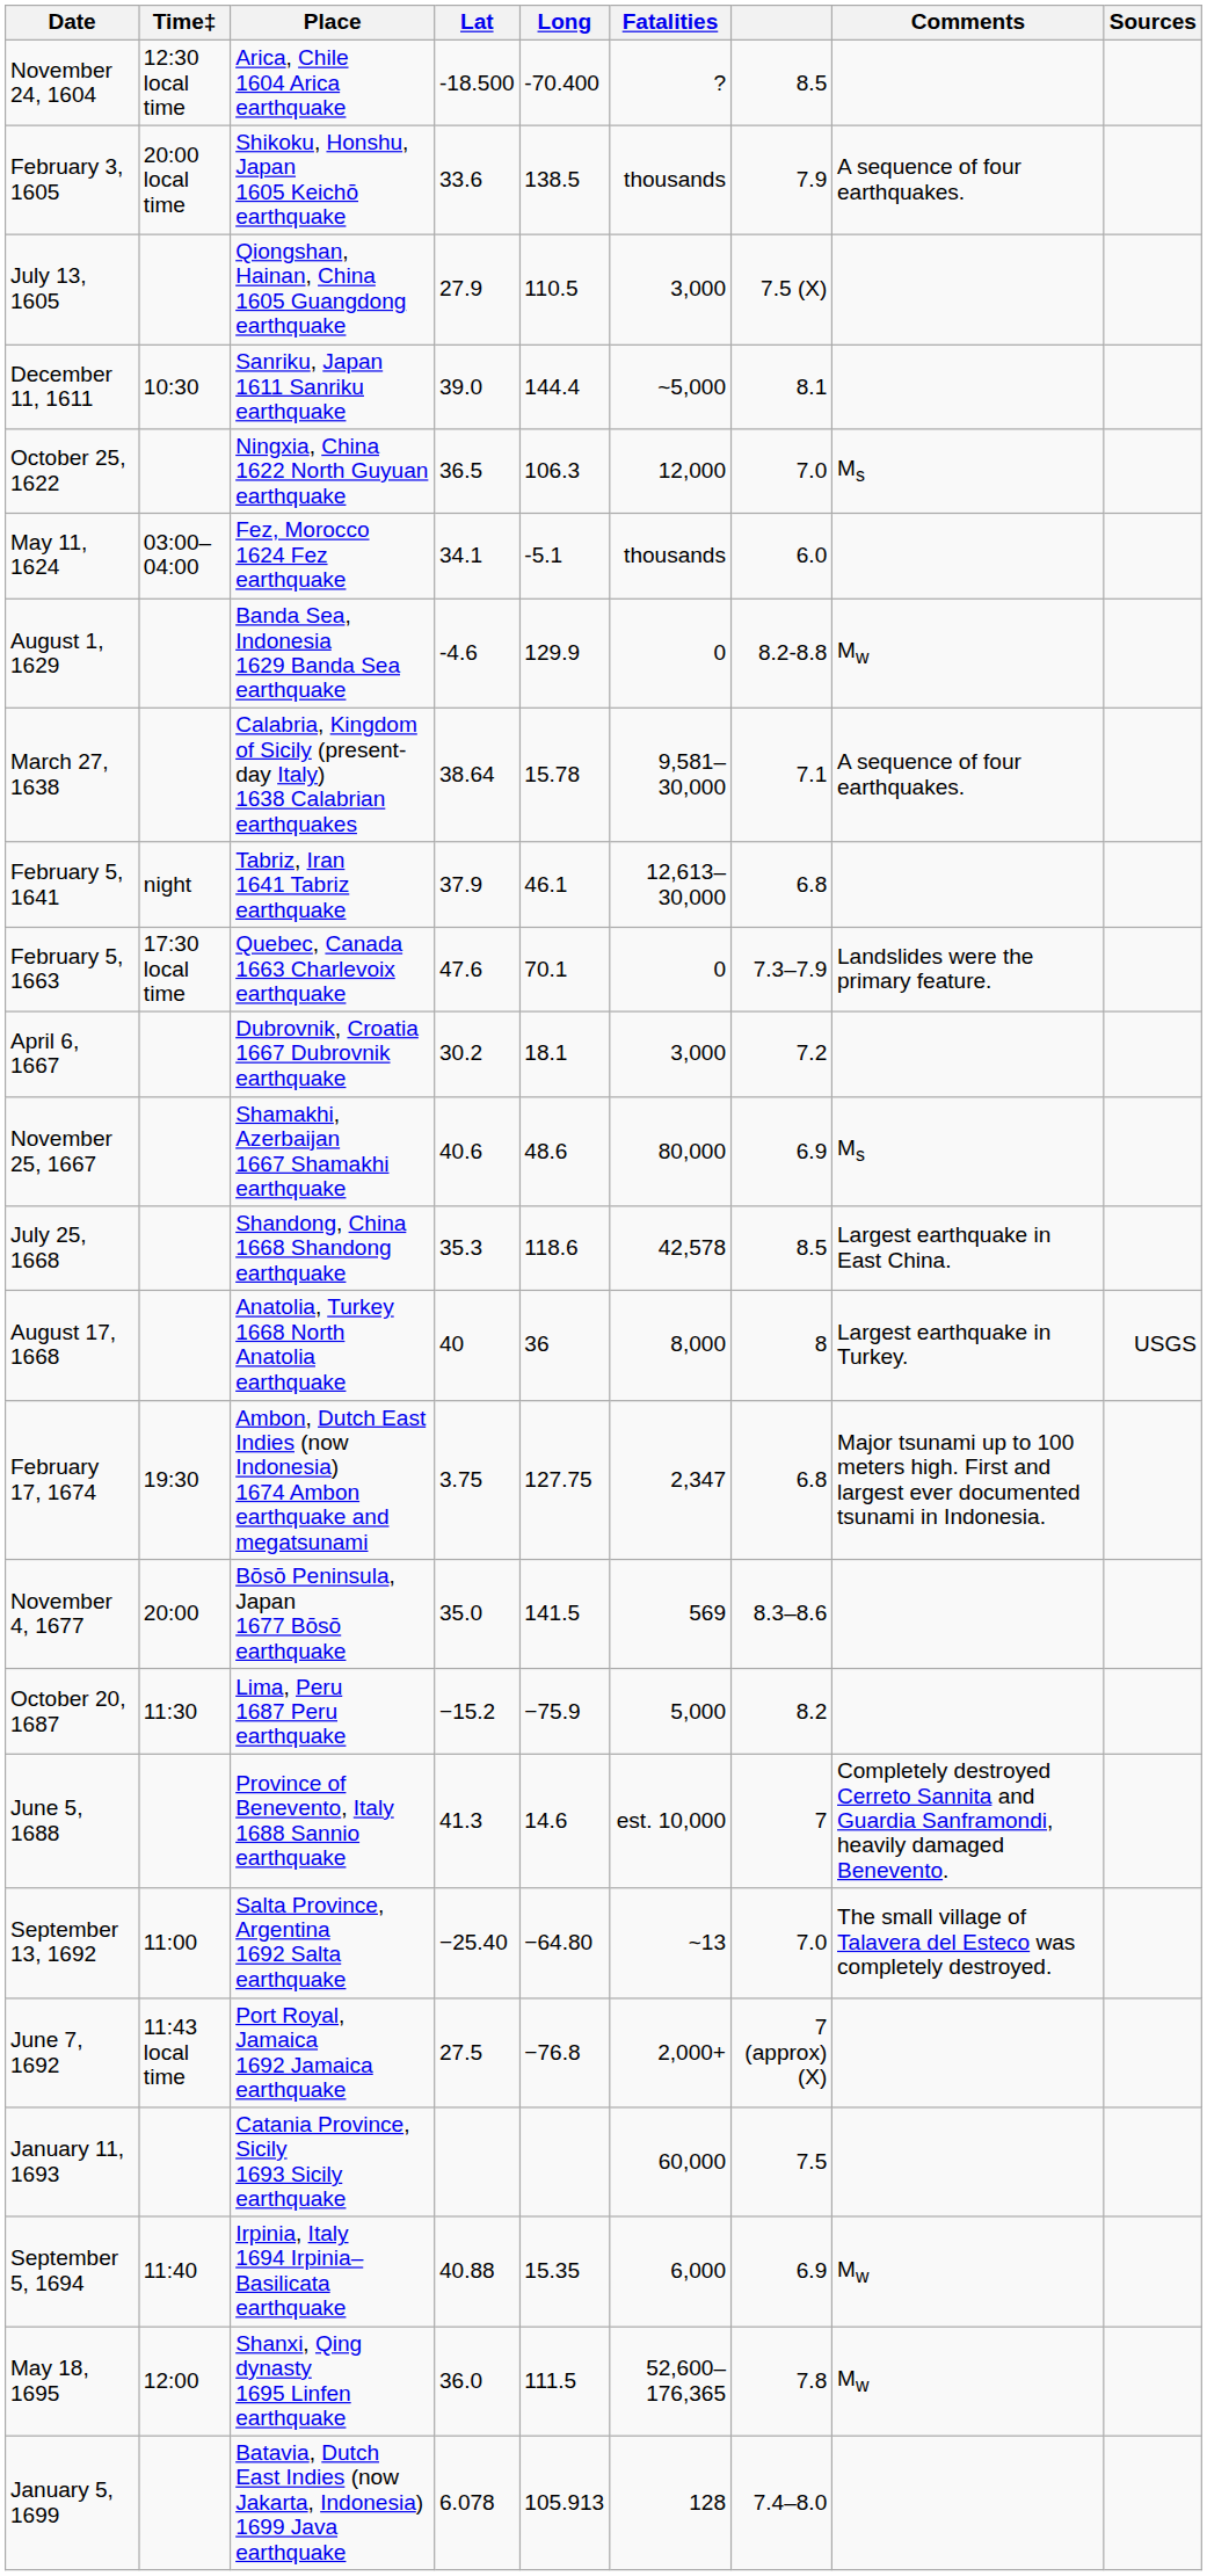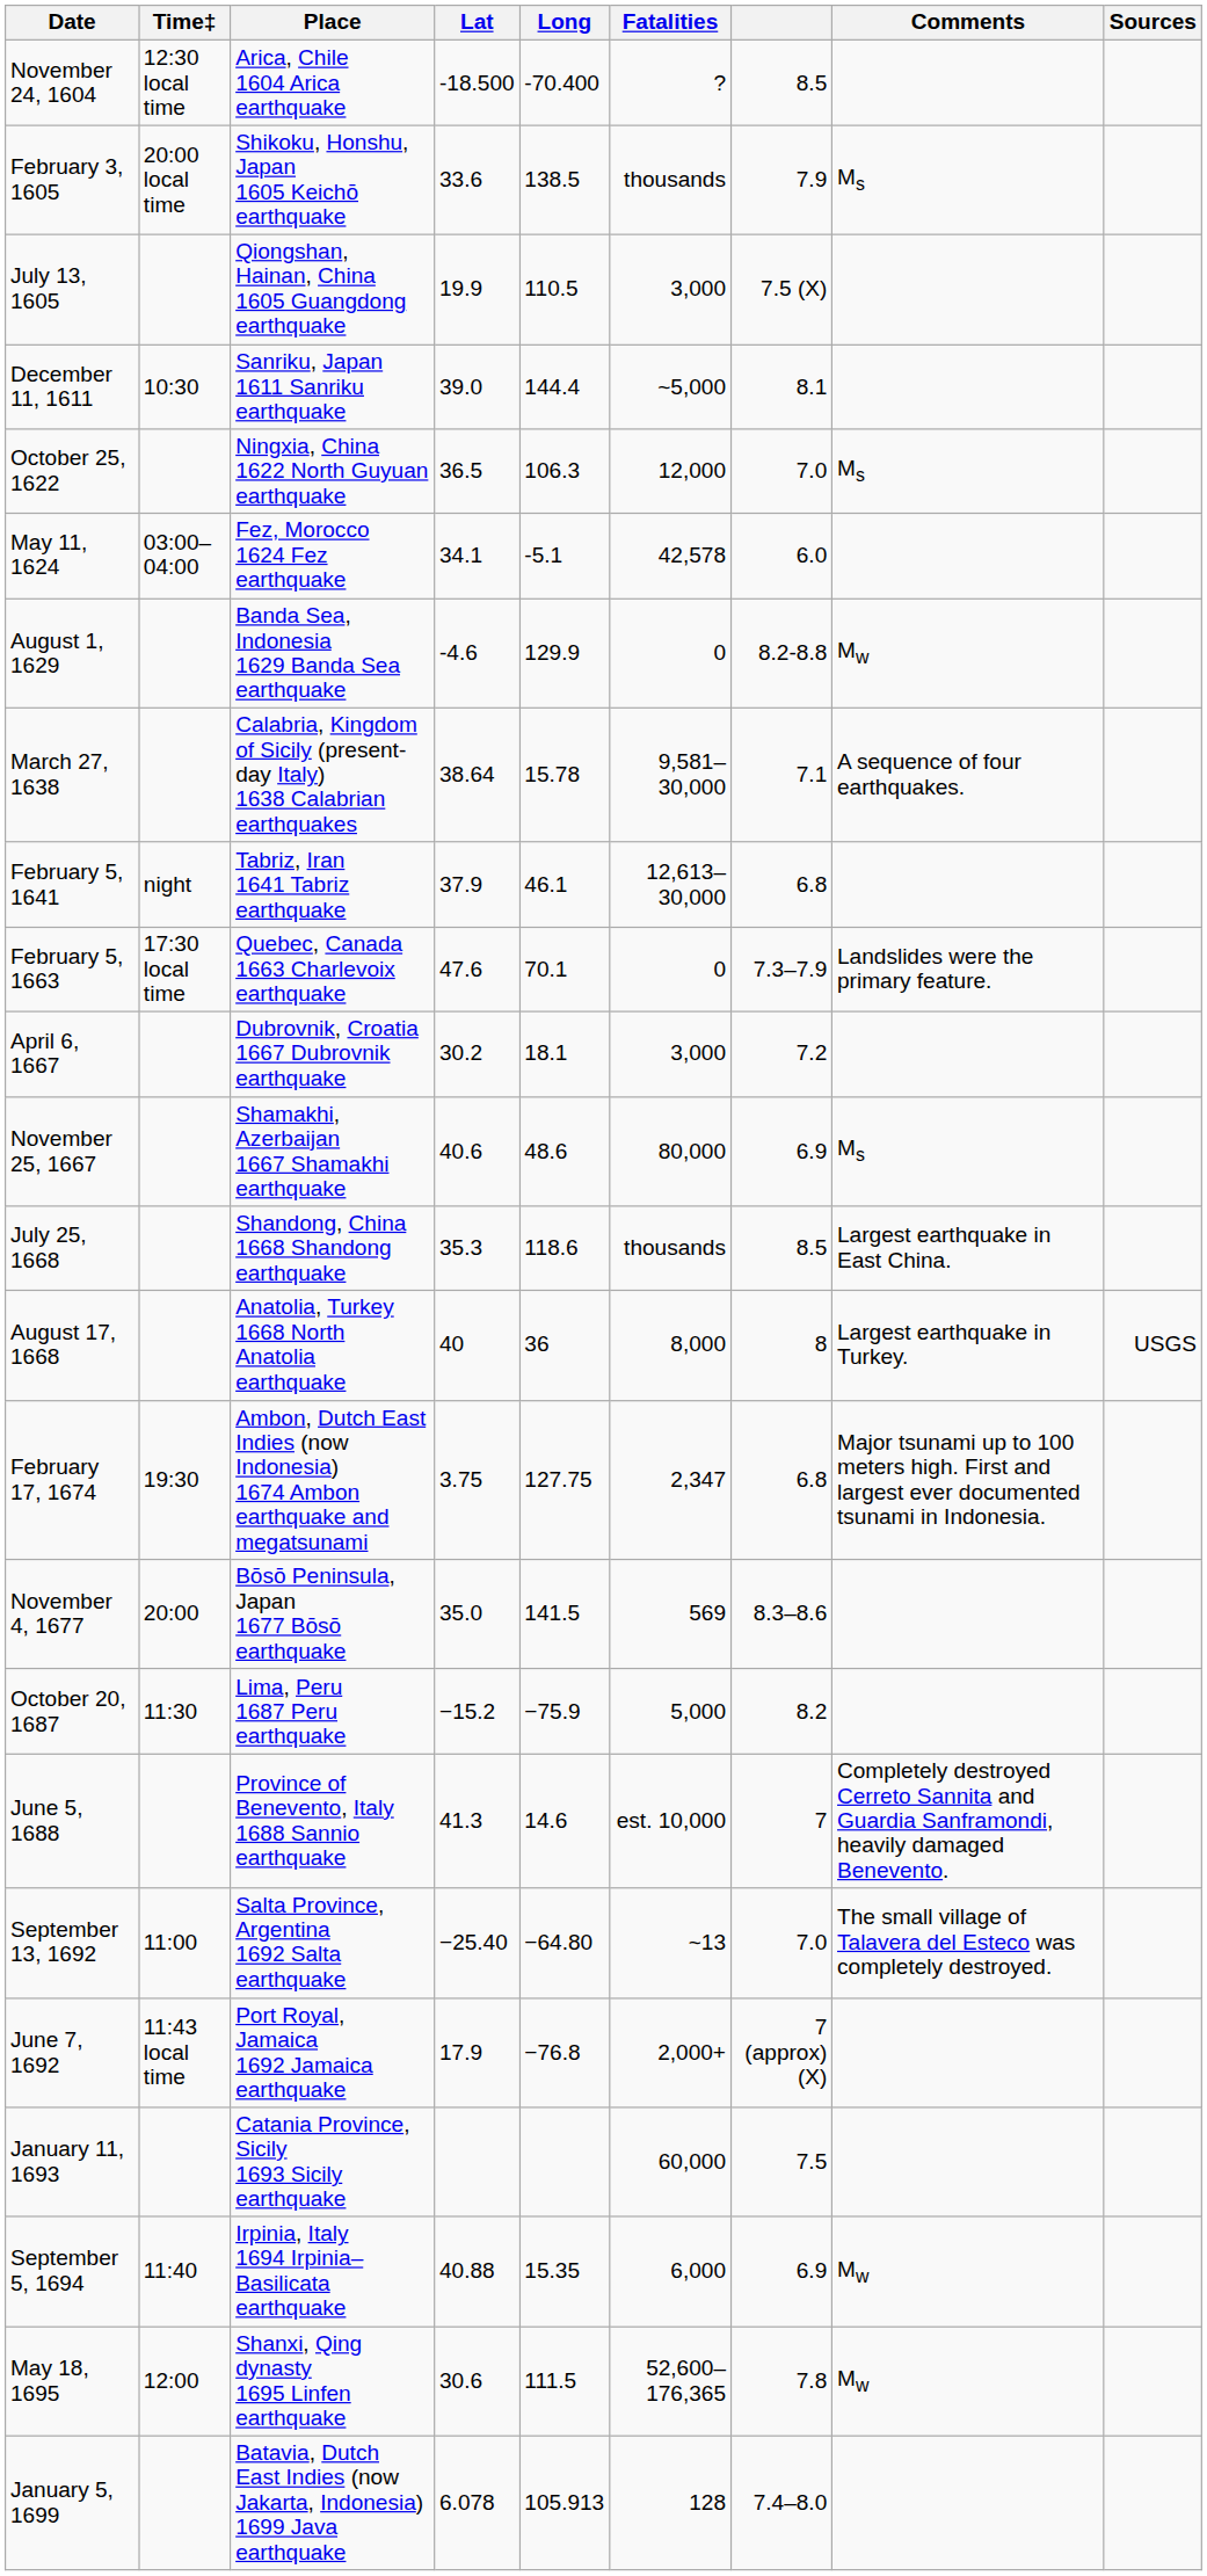February 3, 1605 | Comments: A sequence of four earthquakes. -> Ms
July 13, 1605 | Lat: 27.9 -> 19.9
May 11, 1624 | Fatalities: thousands -> 42,578
July 25, 1668 | Fatalities: 42,578 -> thousands
June 7, 1692 | Lat: 27.5 -> 17.9
May 18, 1695 | Lat: 36.0 -> 30.6
